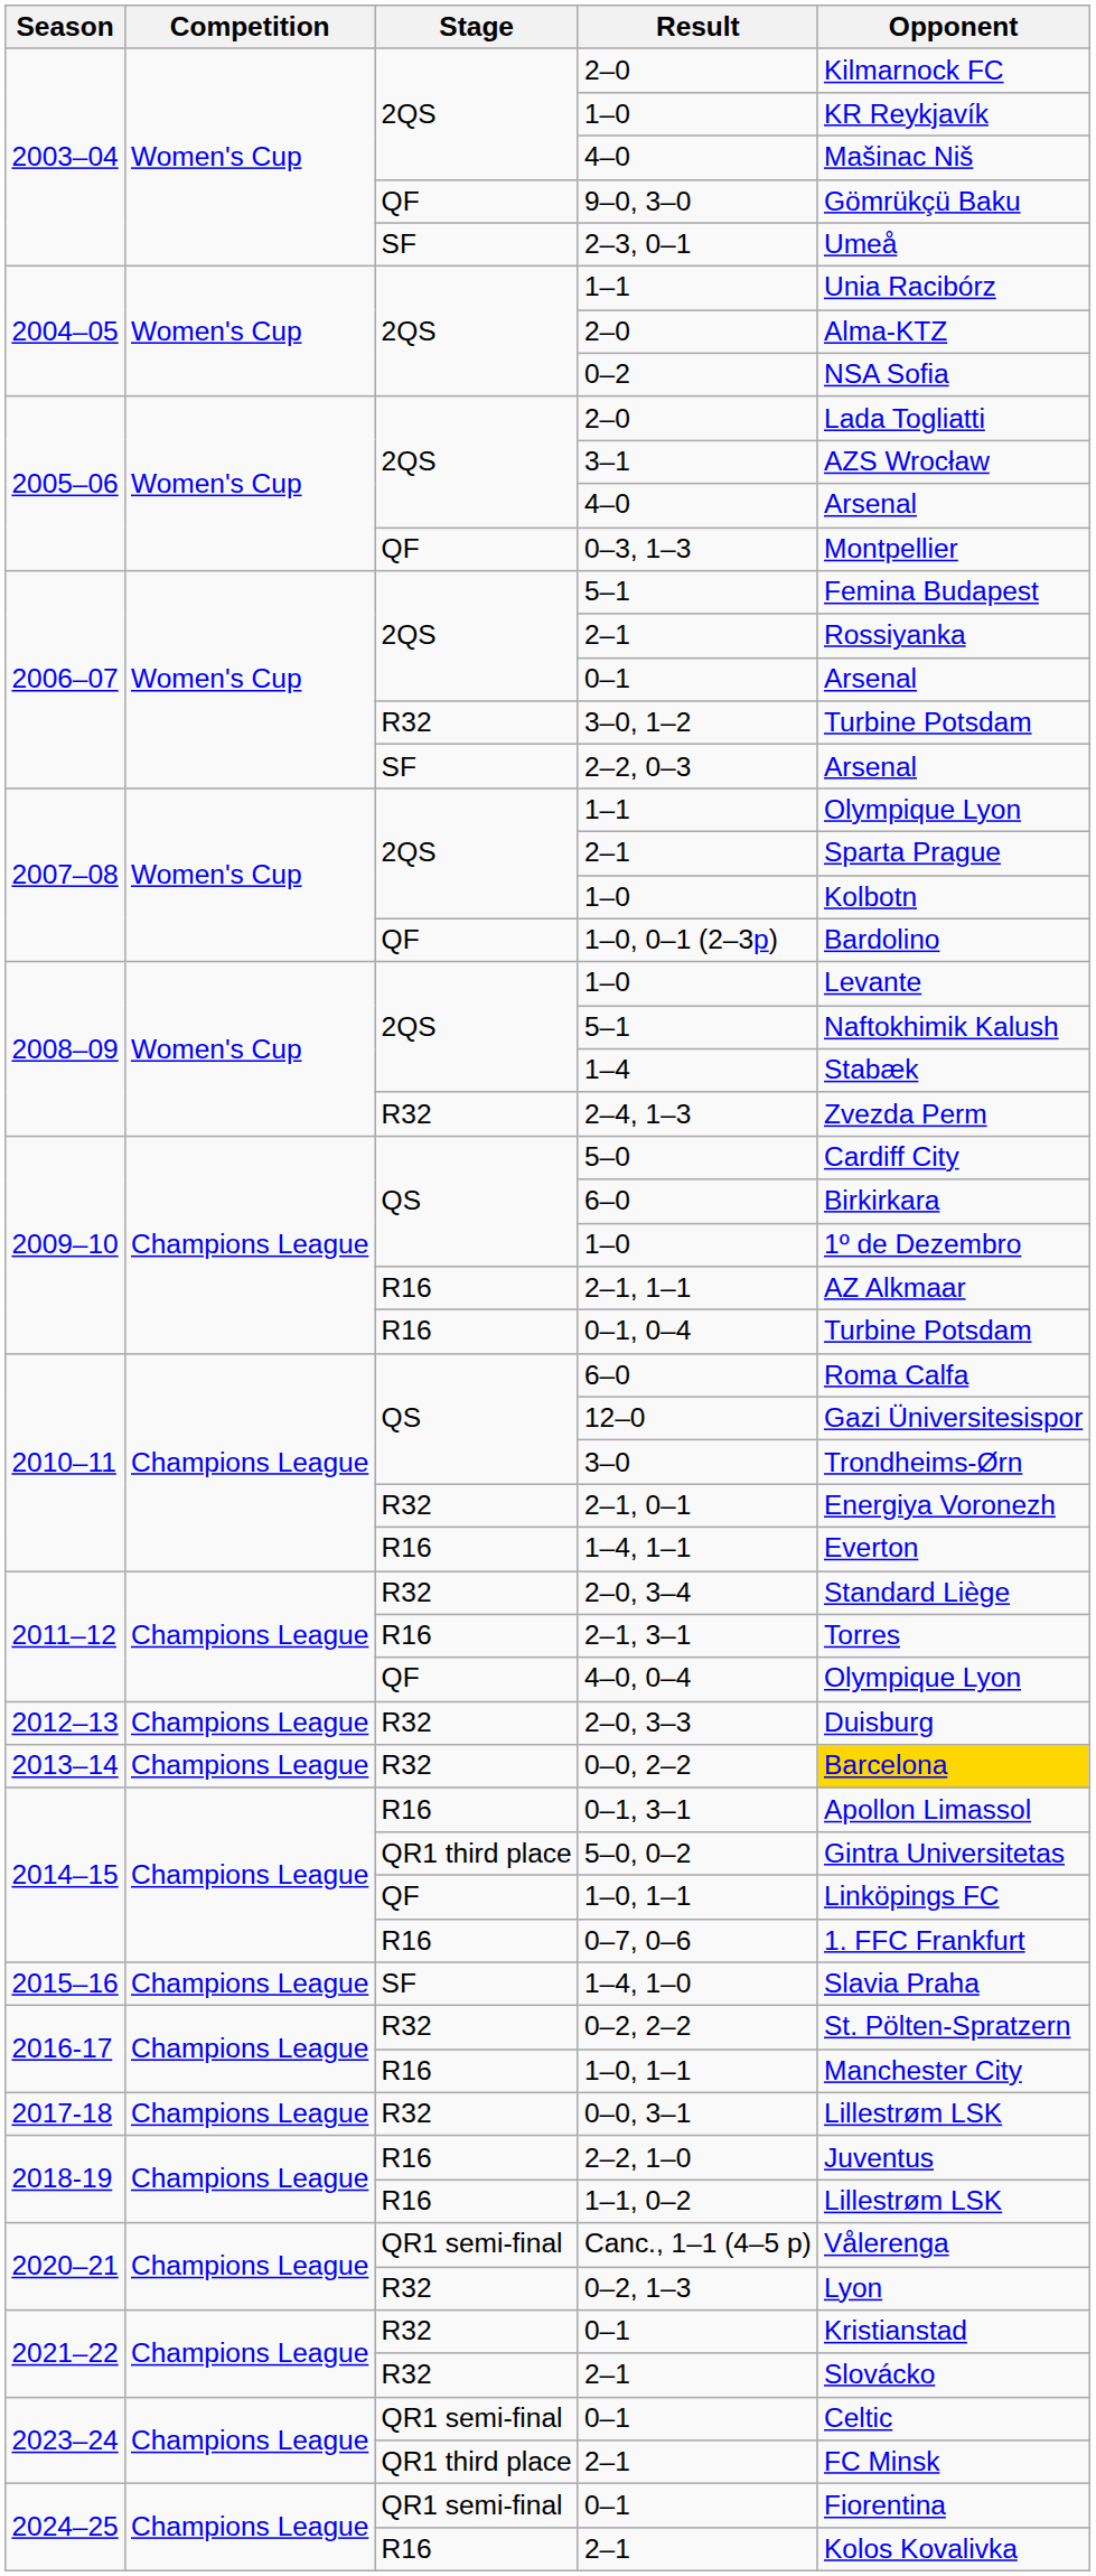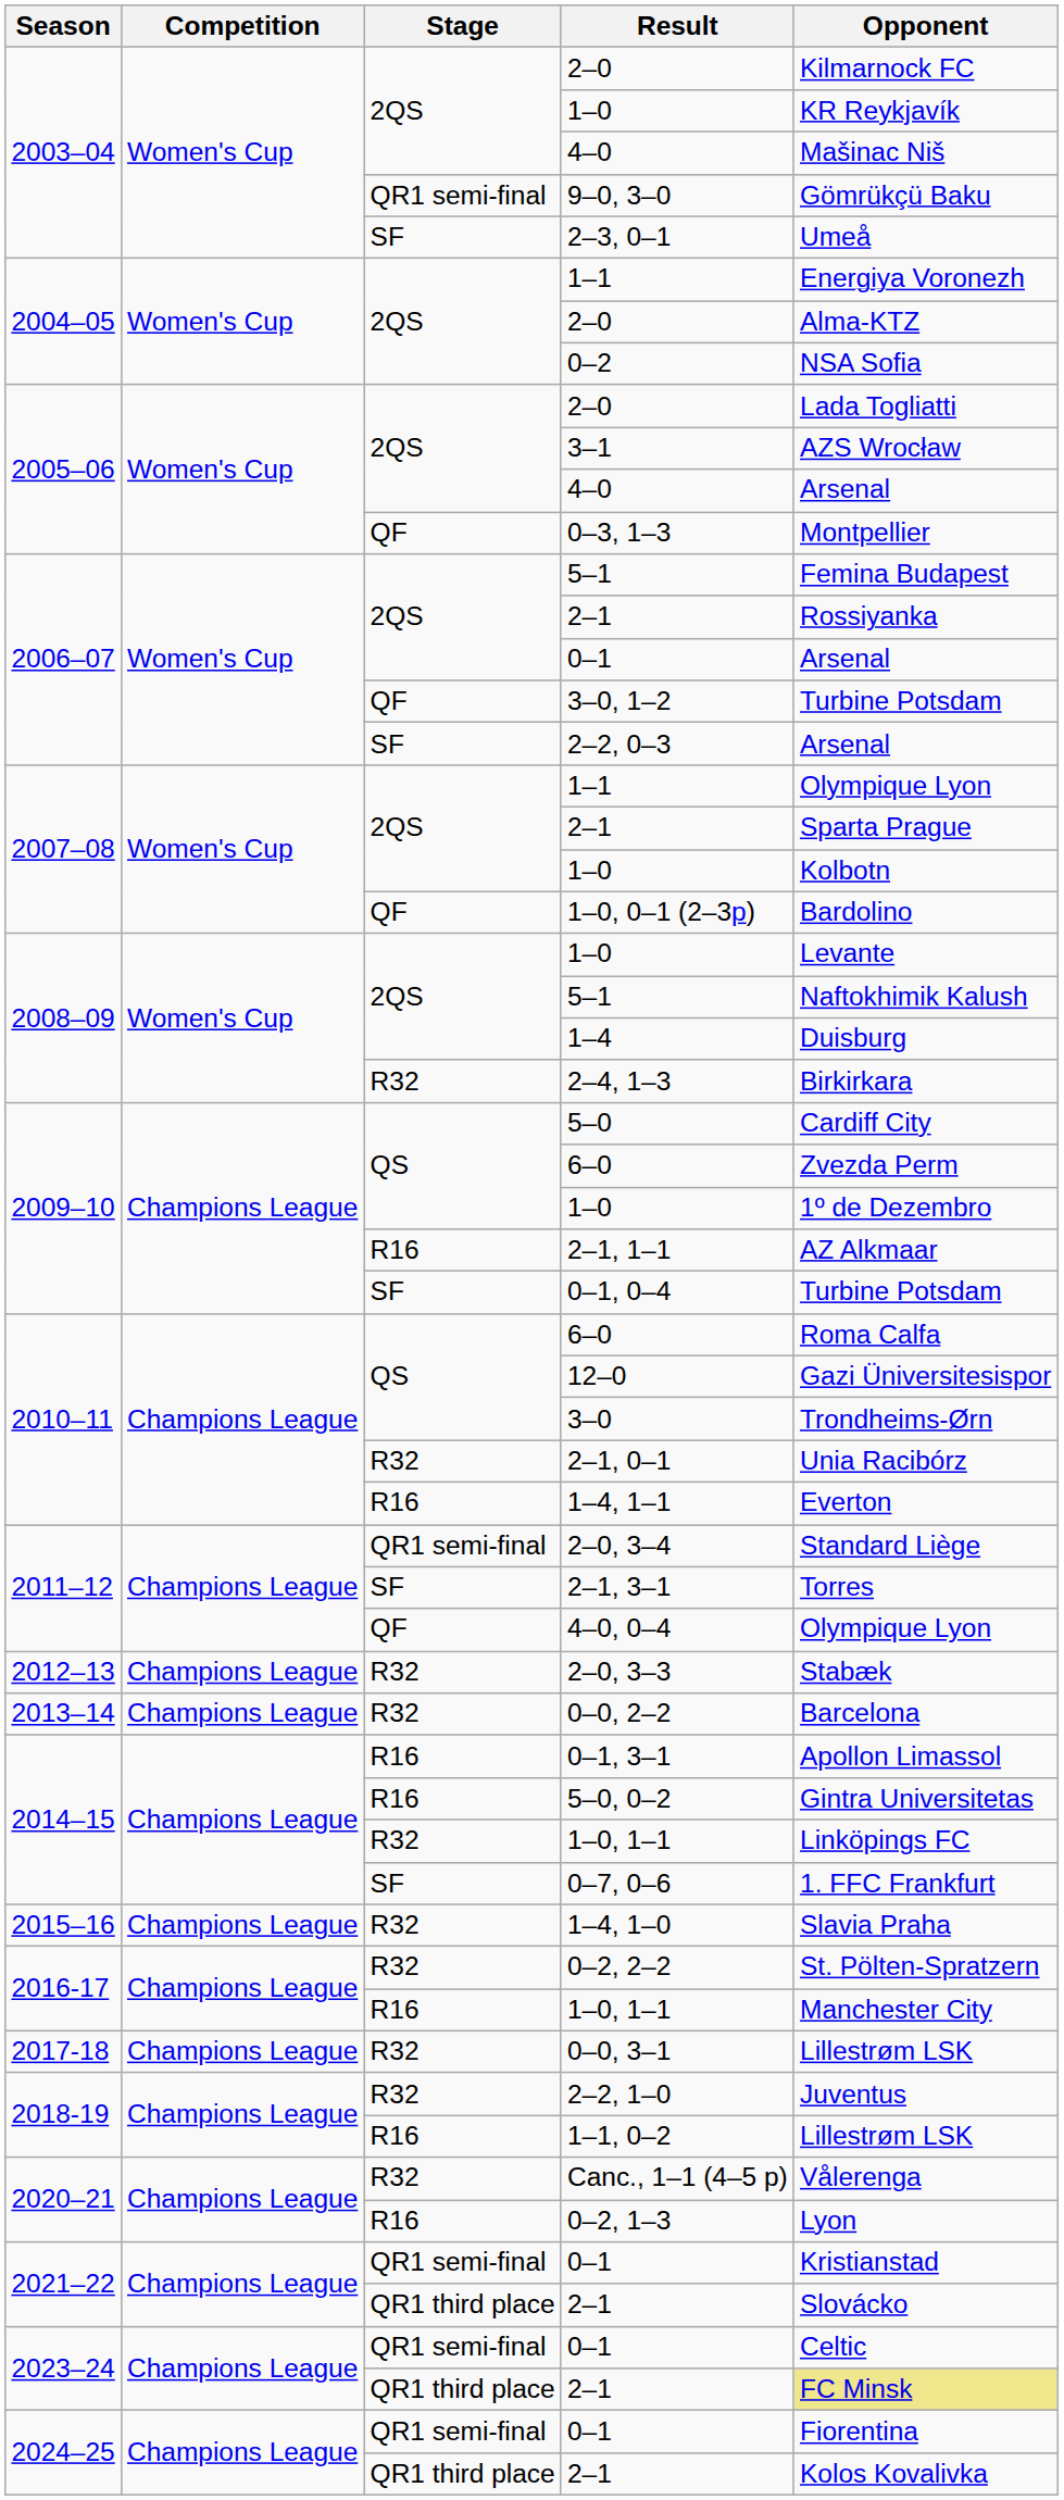9–0, 3–0 | Stage: QF -> QR1 semi-final
2004–05 / 1–1 | Opponent: Unia Racibórz -> Energiya Voronezh
3–0, 1–2 | Stage: R32 -> QF
1–4 | Opponent: Stabæk -> Duisburg
2–4, 1–3 | Opponent: Zvezda Perm -> Birkirkara
2009–10 / 6–0 | Opponent: Birkirkara -> Zvezda Perm
0–1, 0–4 | Stage: R16 -> SF
2–1, 0–1 | Opponent: Energiya Voronezh -> Unia Racibórz
2–0, 3–4 | Stage: R32 -> QR1 semi-final
2–1, 3–1 | Stage: R16 -> SF
2–0, 3–3 | Opponent: Duisburg -> Stabæk
0–0, 2–2 | Opponent: gold background -> no background
5–0, 0–2 | Stage: QR1 third place -> R16
2014–15 / 1–0, 1–1 | Stage: QF -> R32
0–7, 0–6 | Stage: R16 -> SF
1–4, 1–0 | Stage: SF -> R32
2–2, 1–0 | Stage: R16 -> R32
Canc., 1–1 (4–5 p) | Stage: QR1 semi-final -> R32
0–2, 1–3 | Stage: R32 -> R16
2021–22 / 0–1 | Stage: R32 -> QR1 semi-final
2021–22 / 2–1 | Stage: R32 -> QR1 third place
2023–24 / 2–1 | Opponent: no background -> khaki background
2024–25 / 2–1 | Stage: R16 -> QR1 third place
